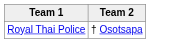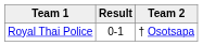+ column: Result | 0-1
